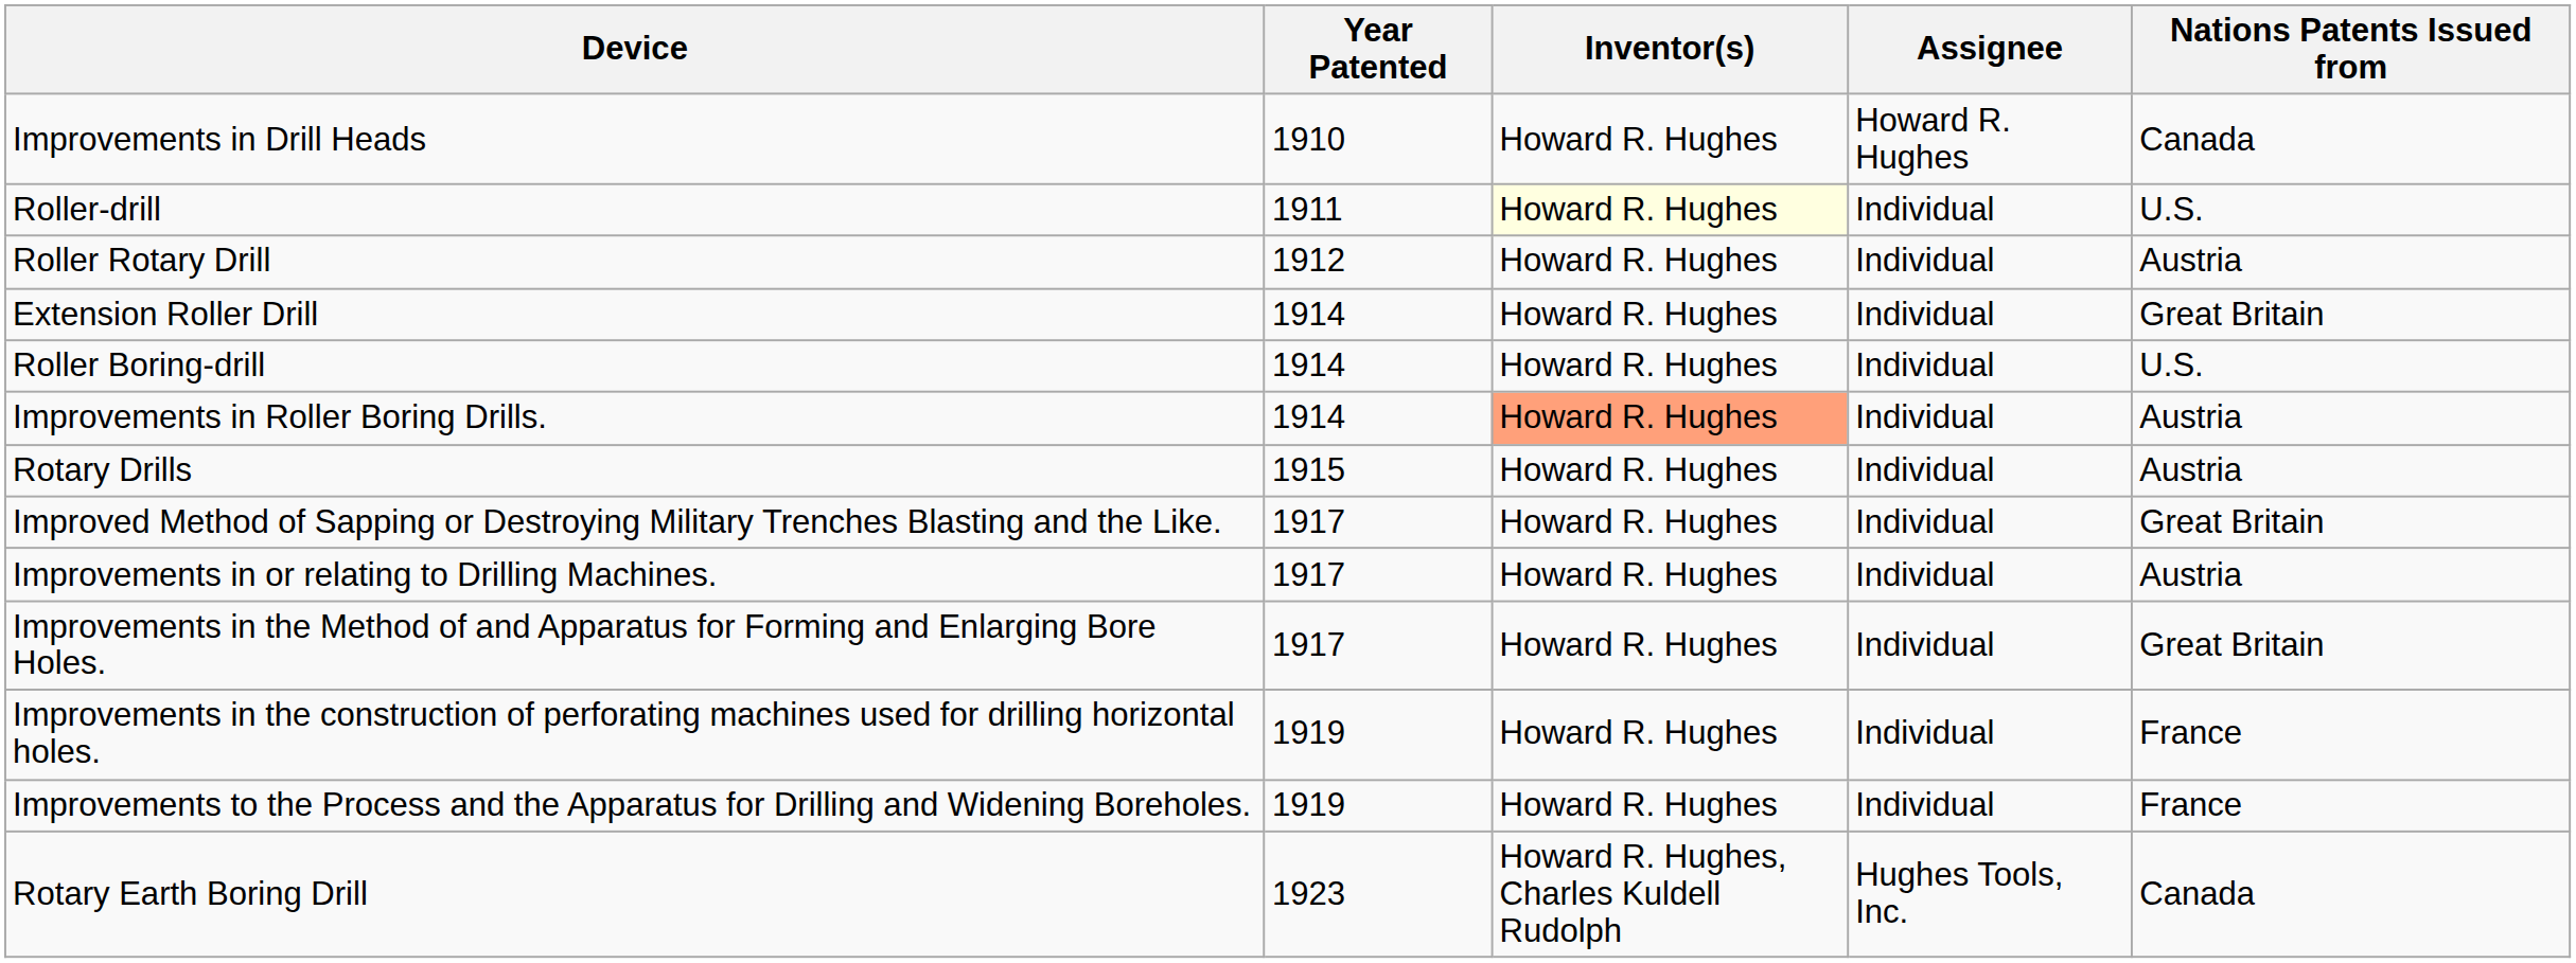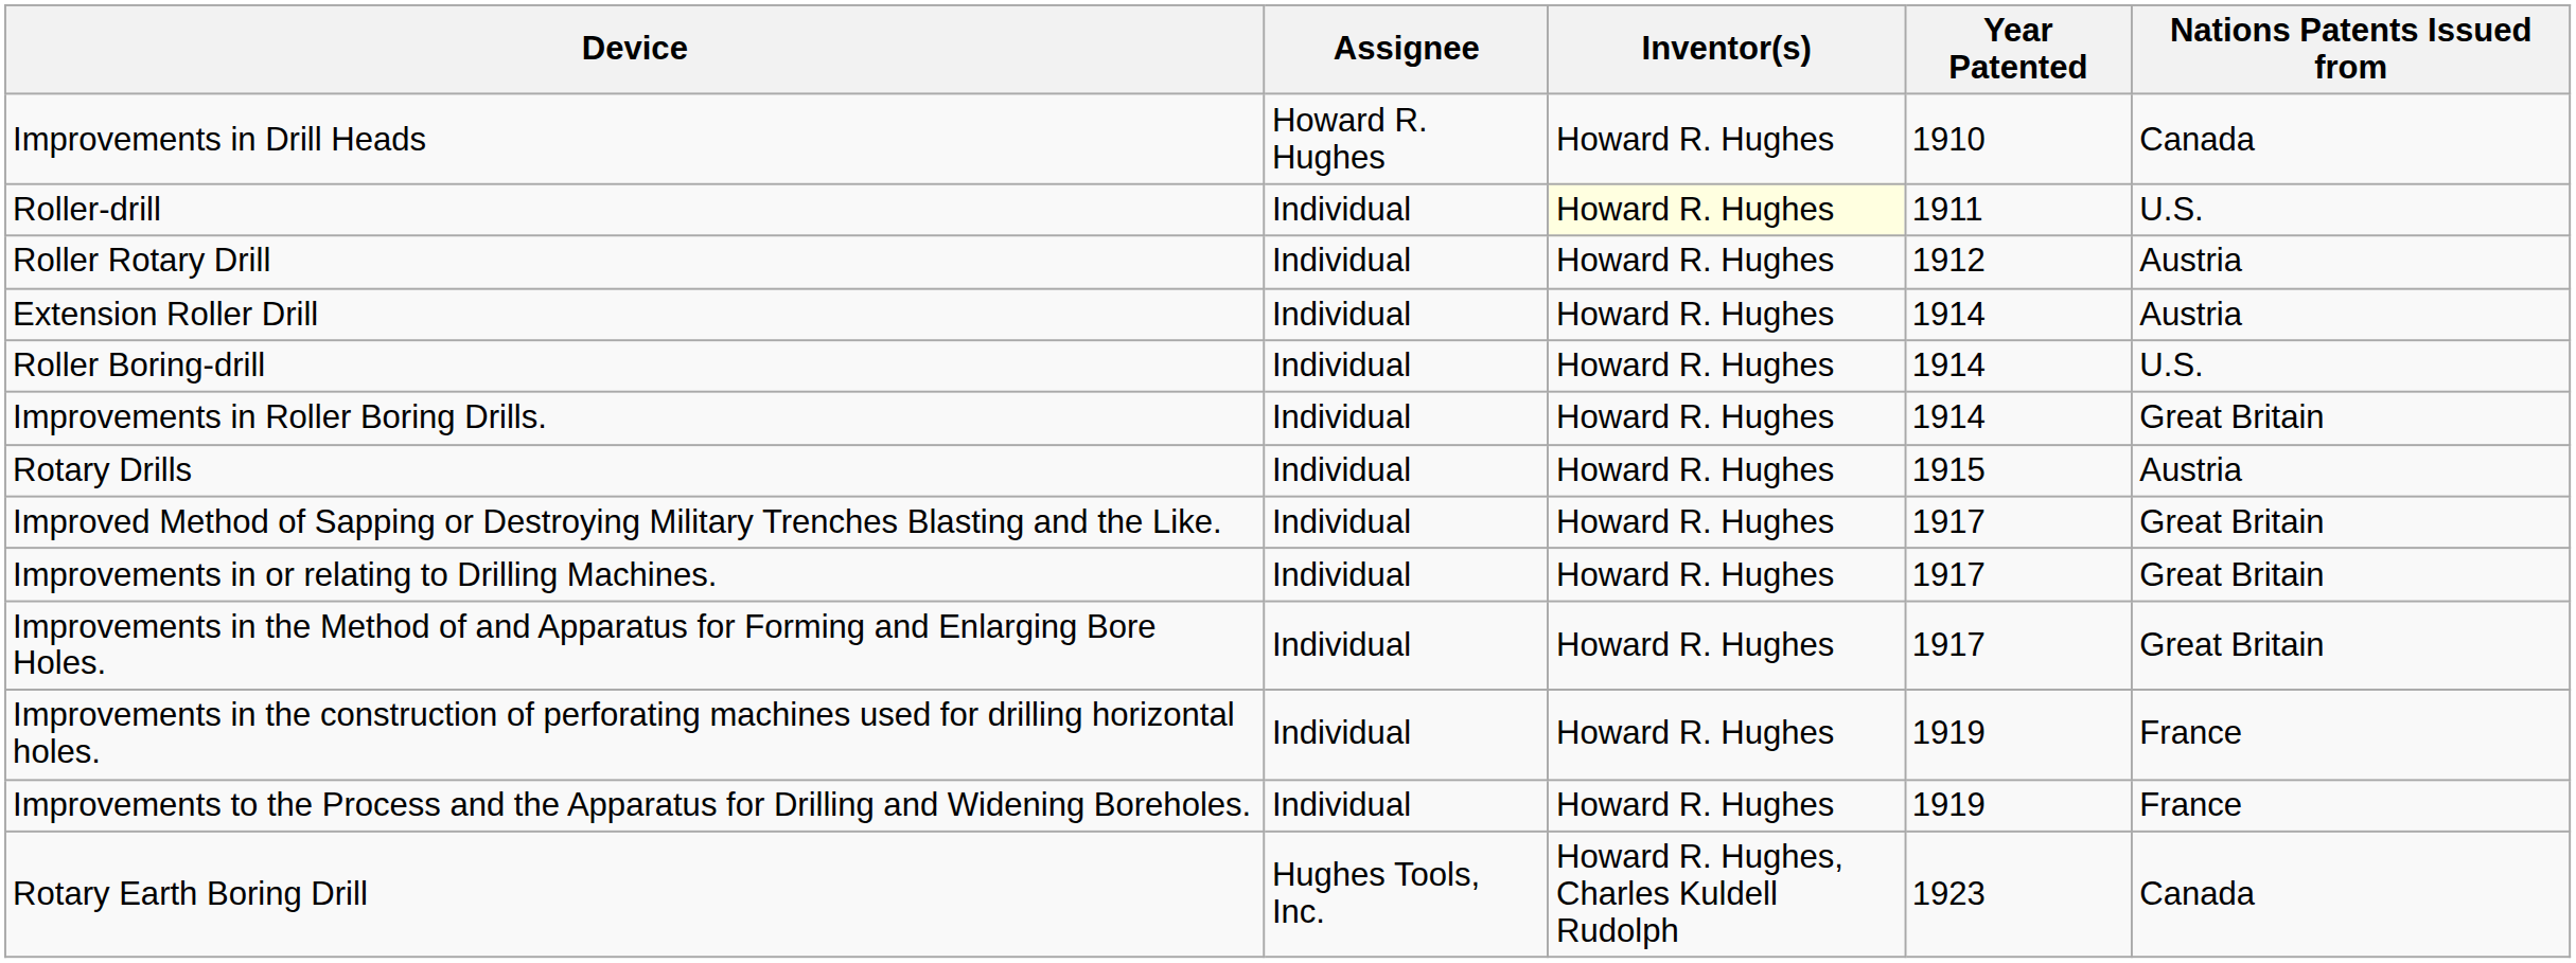columns swapped: Year Patented <-> Assignee
Extension Roller Drill | Nations Patents Issued from: Great Britain -> Austria
Improvements in Roller Boring Drills. | Inventor(s): lightsalmon background -> no background
Improvements in Roller Boring Drills. | Nations Patents Issued from: Austria -> Great Britain
Improvements in or relating to Drilling Machines. | Nations Patents Issued from: Austria -> Great Britain
